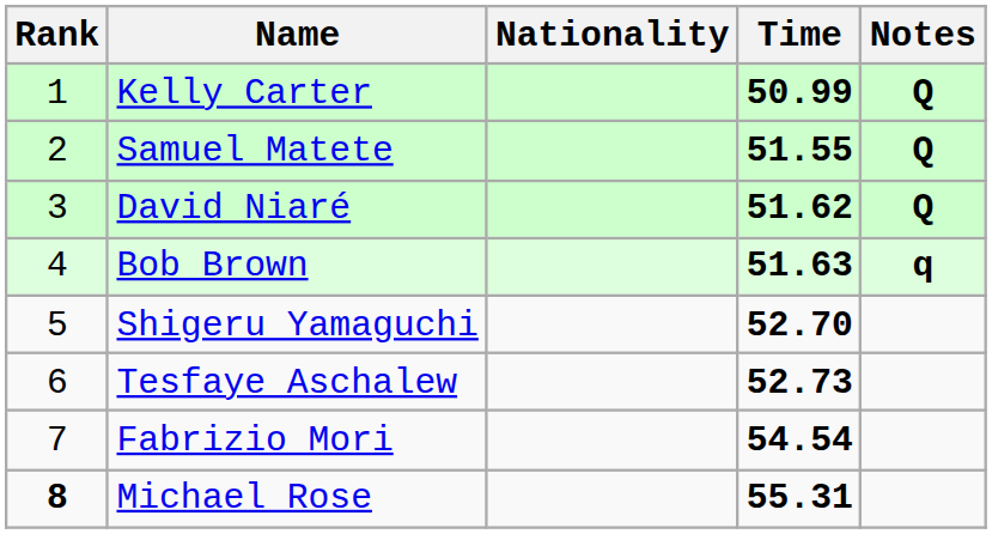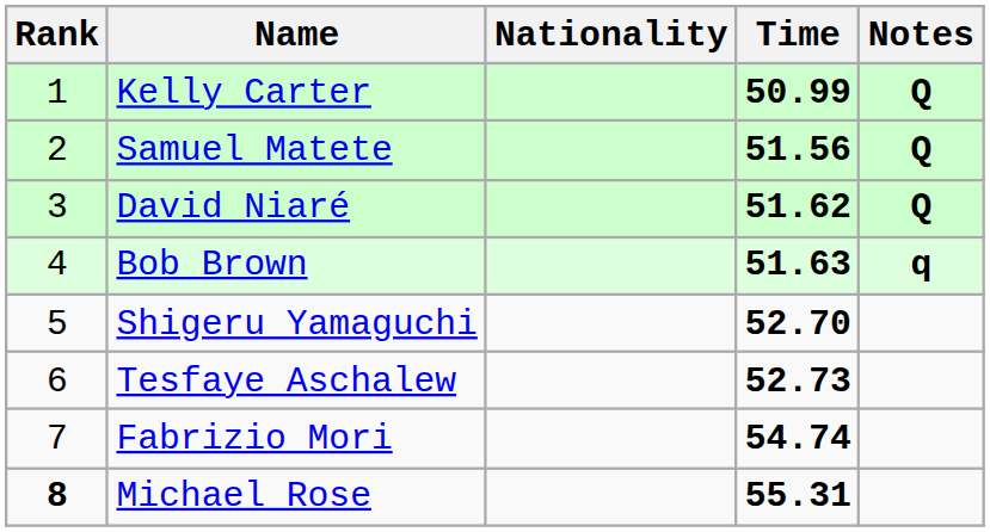Samuel Matete | Time: 51.55 -> 51.56
Fabrizio Mori | Time: 54.54 -> 54.74
